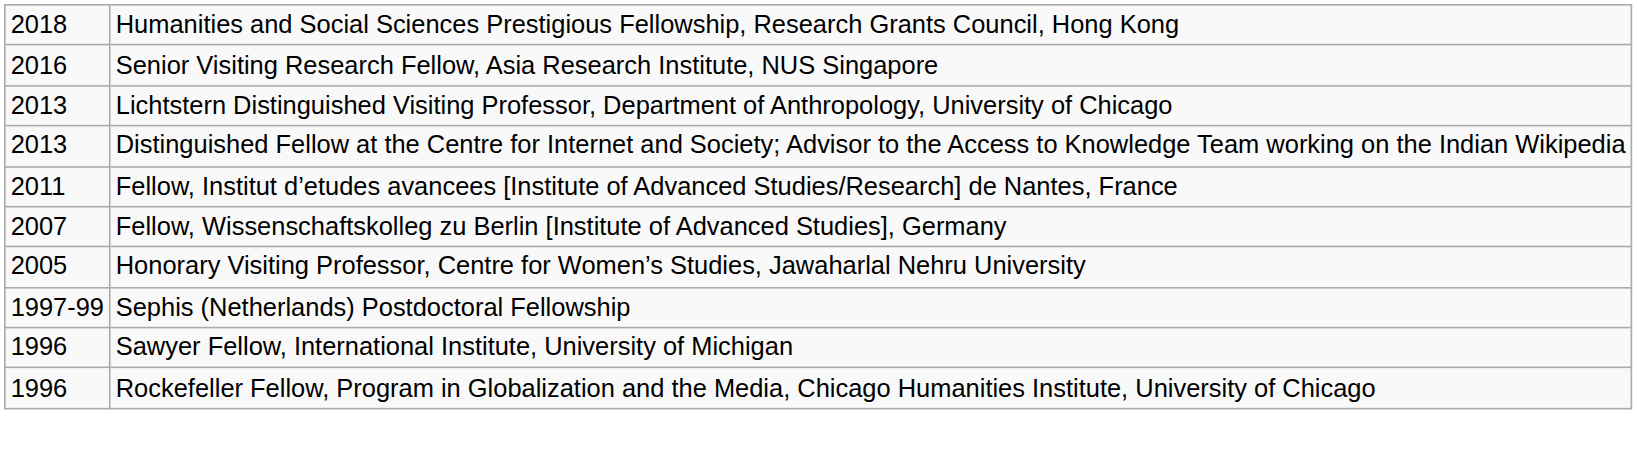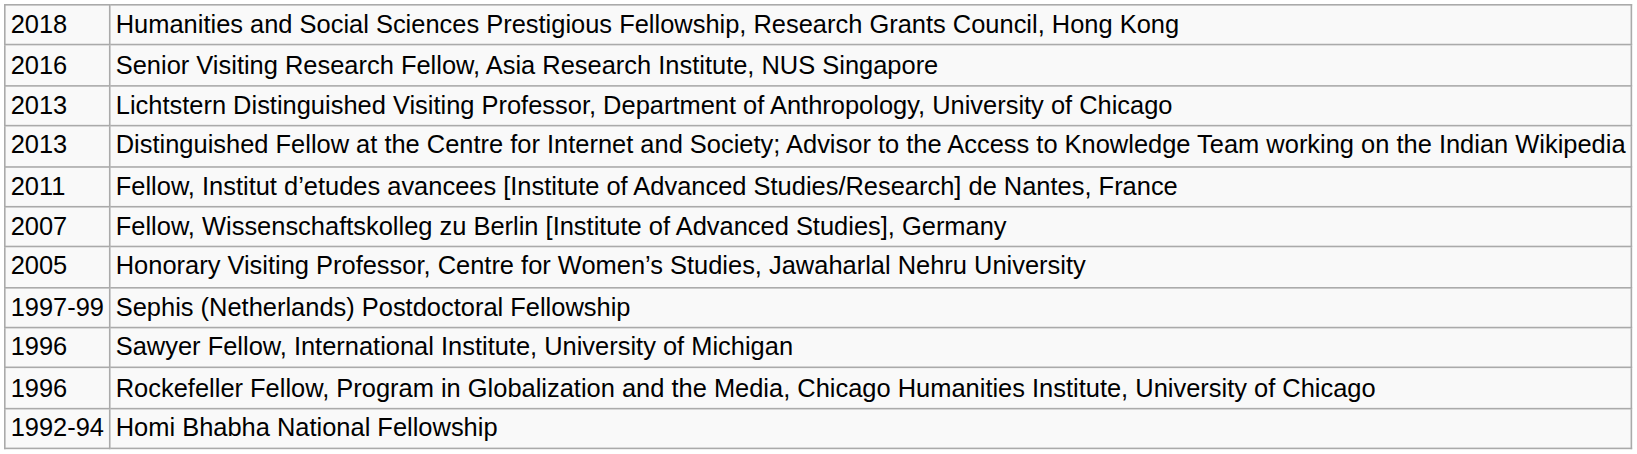+ row: 1992-94 | Homi Bhabha National Fellowship
